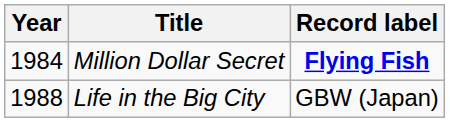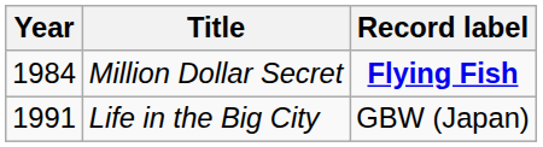Life in the Big City | Year: 1988 -> 1991
